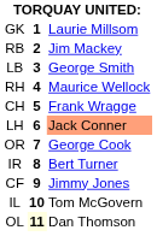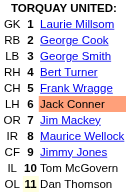RB | column 3: Jim Mackey -> George Cook
RH | column 3: Maurice Wellock -> Bert Turner
OR | column 3: George Cook -> Jim Mackey
IR | column 3: Bert Turner -> Maurice Wellock
